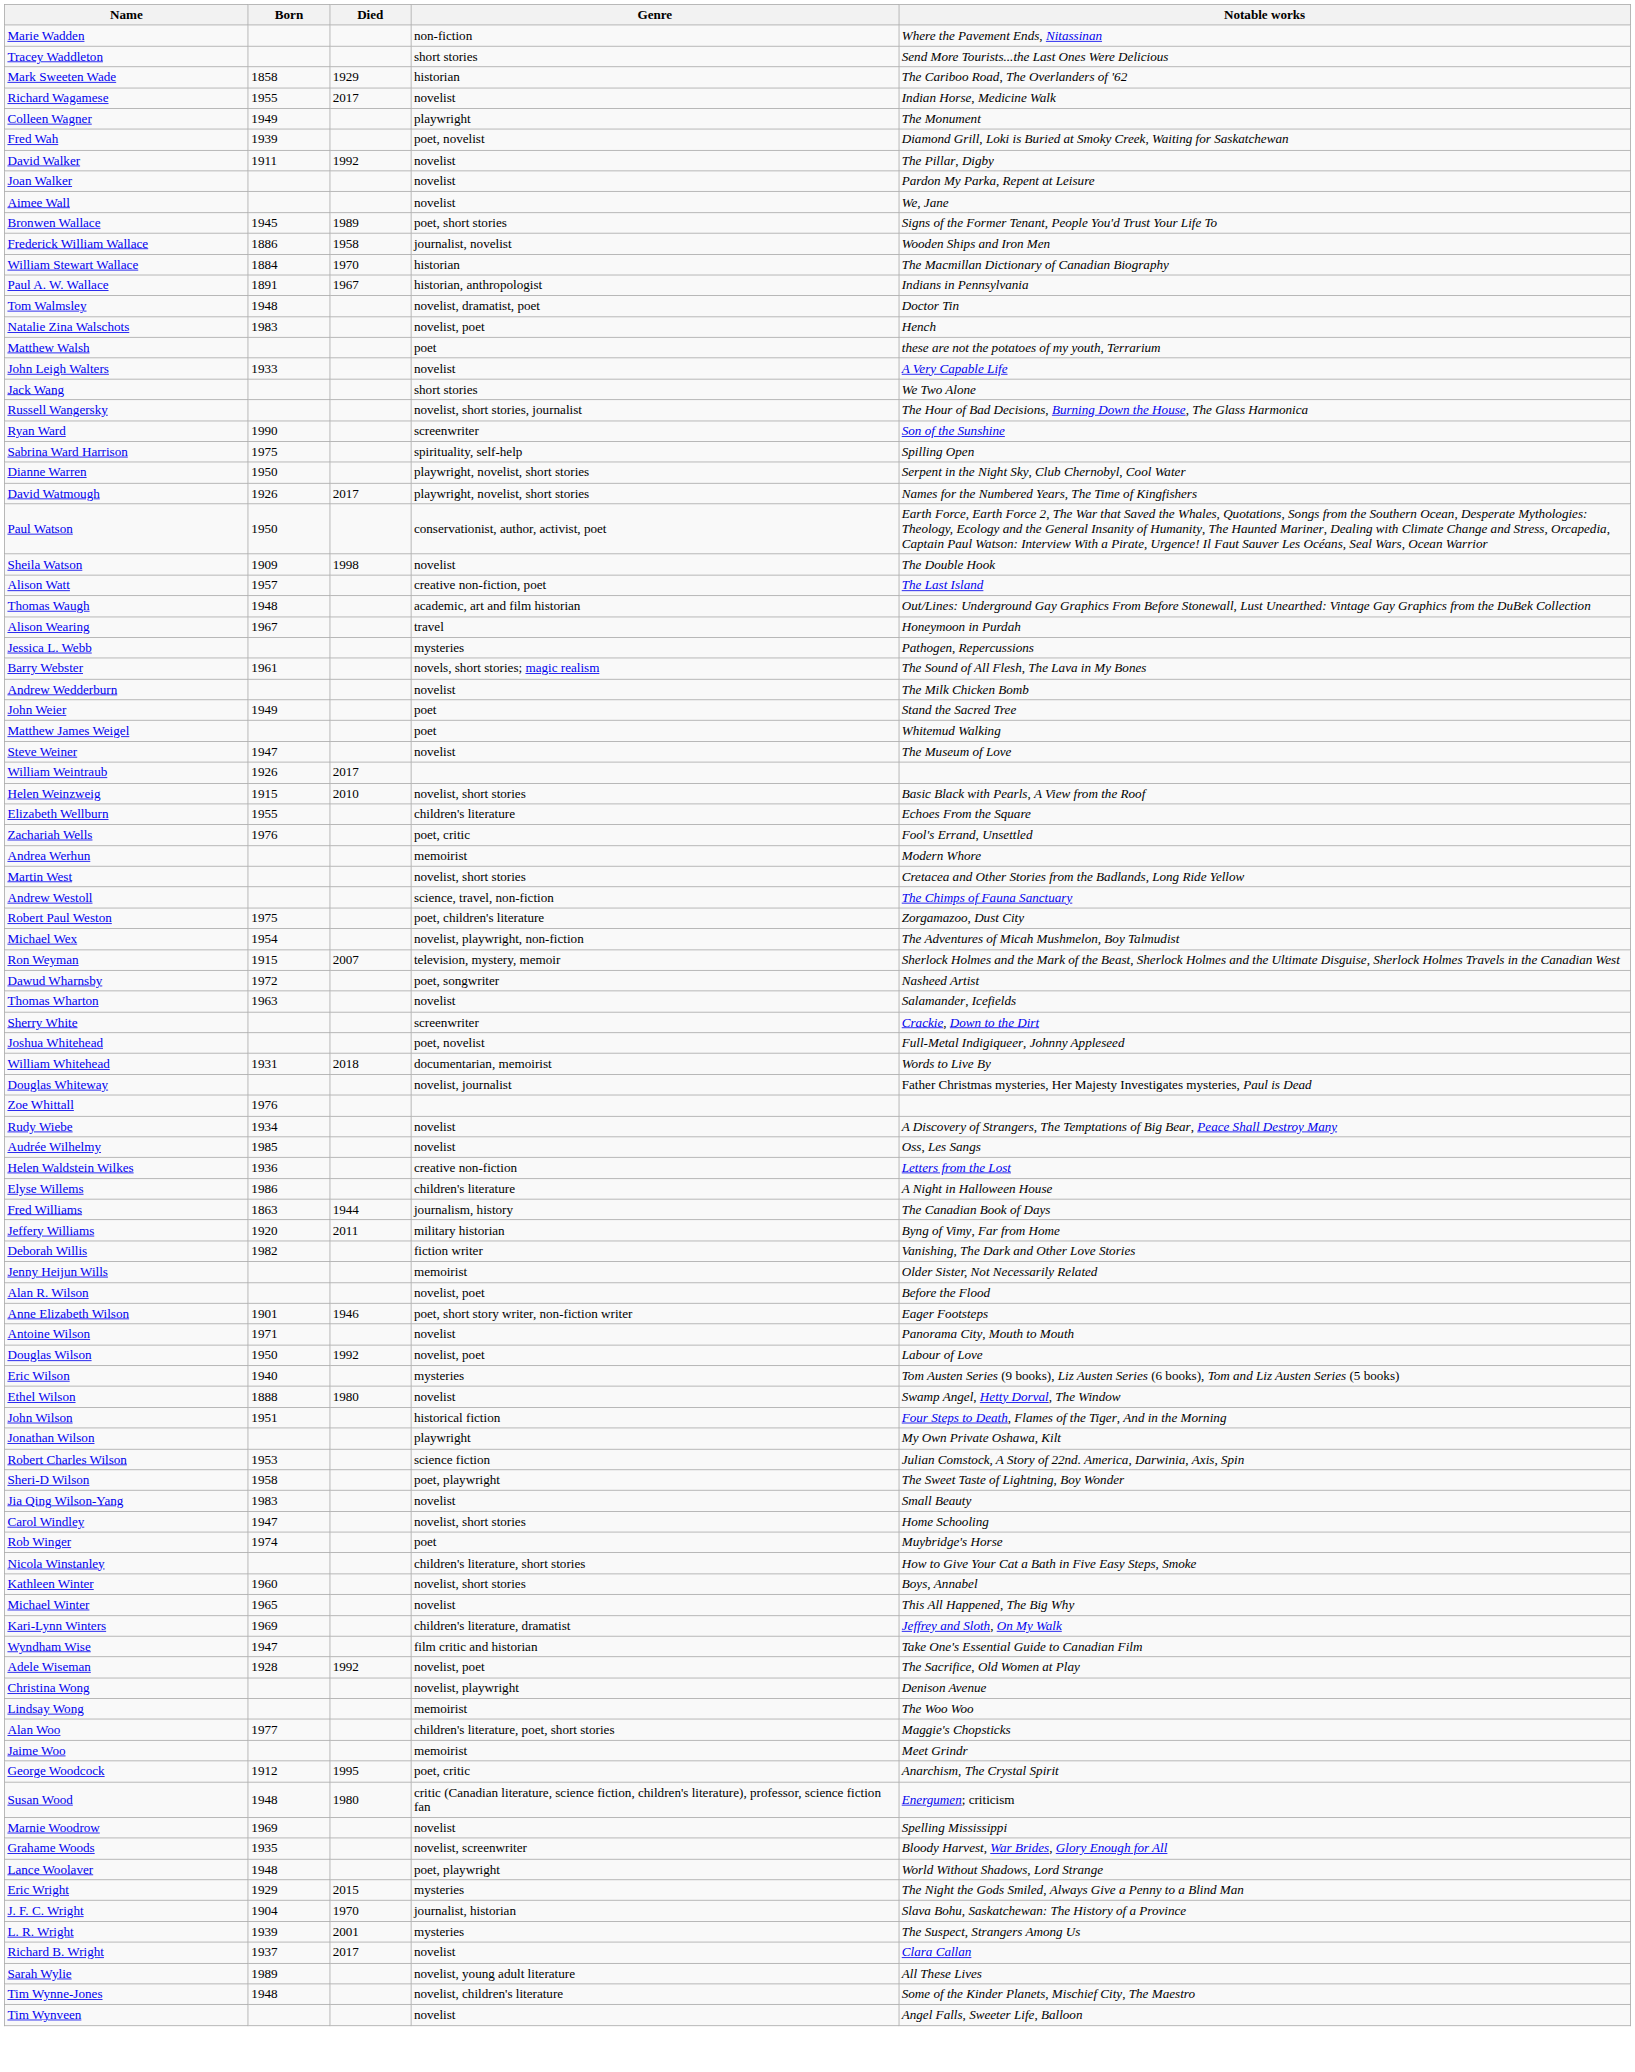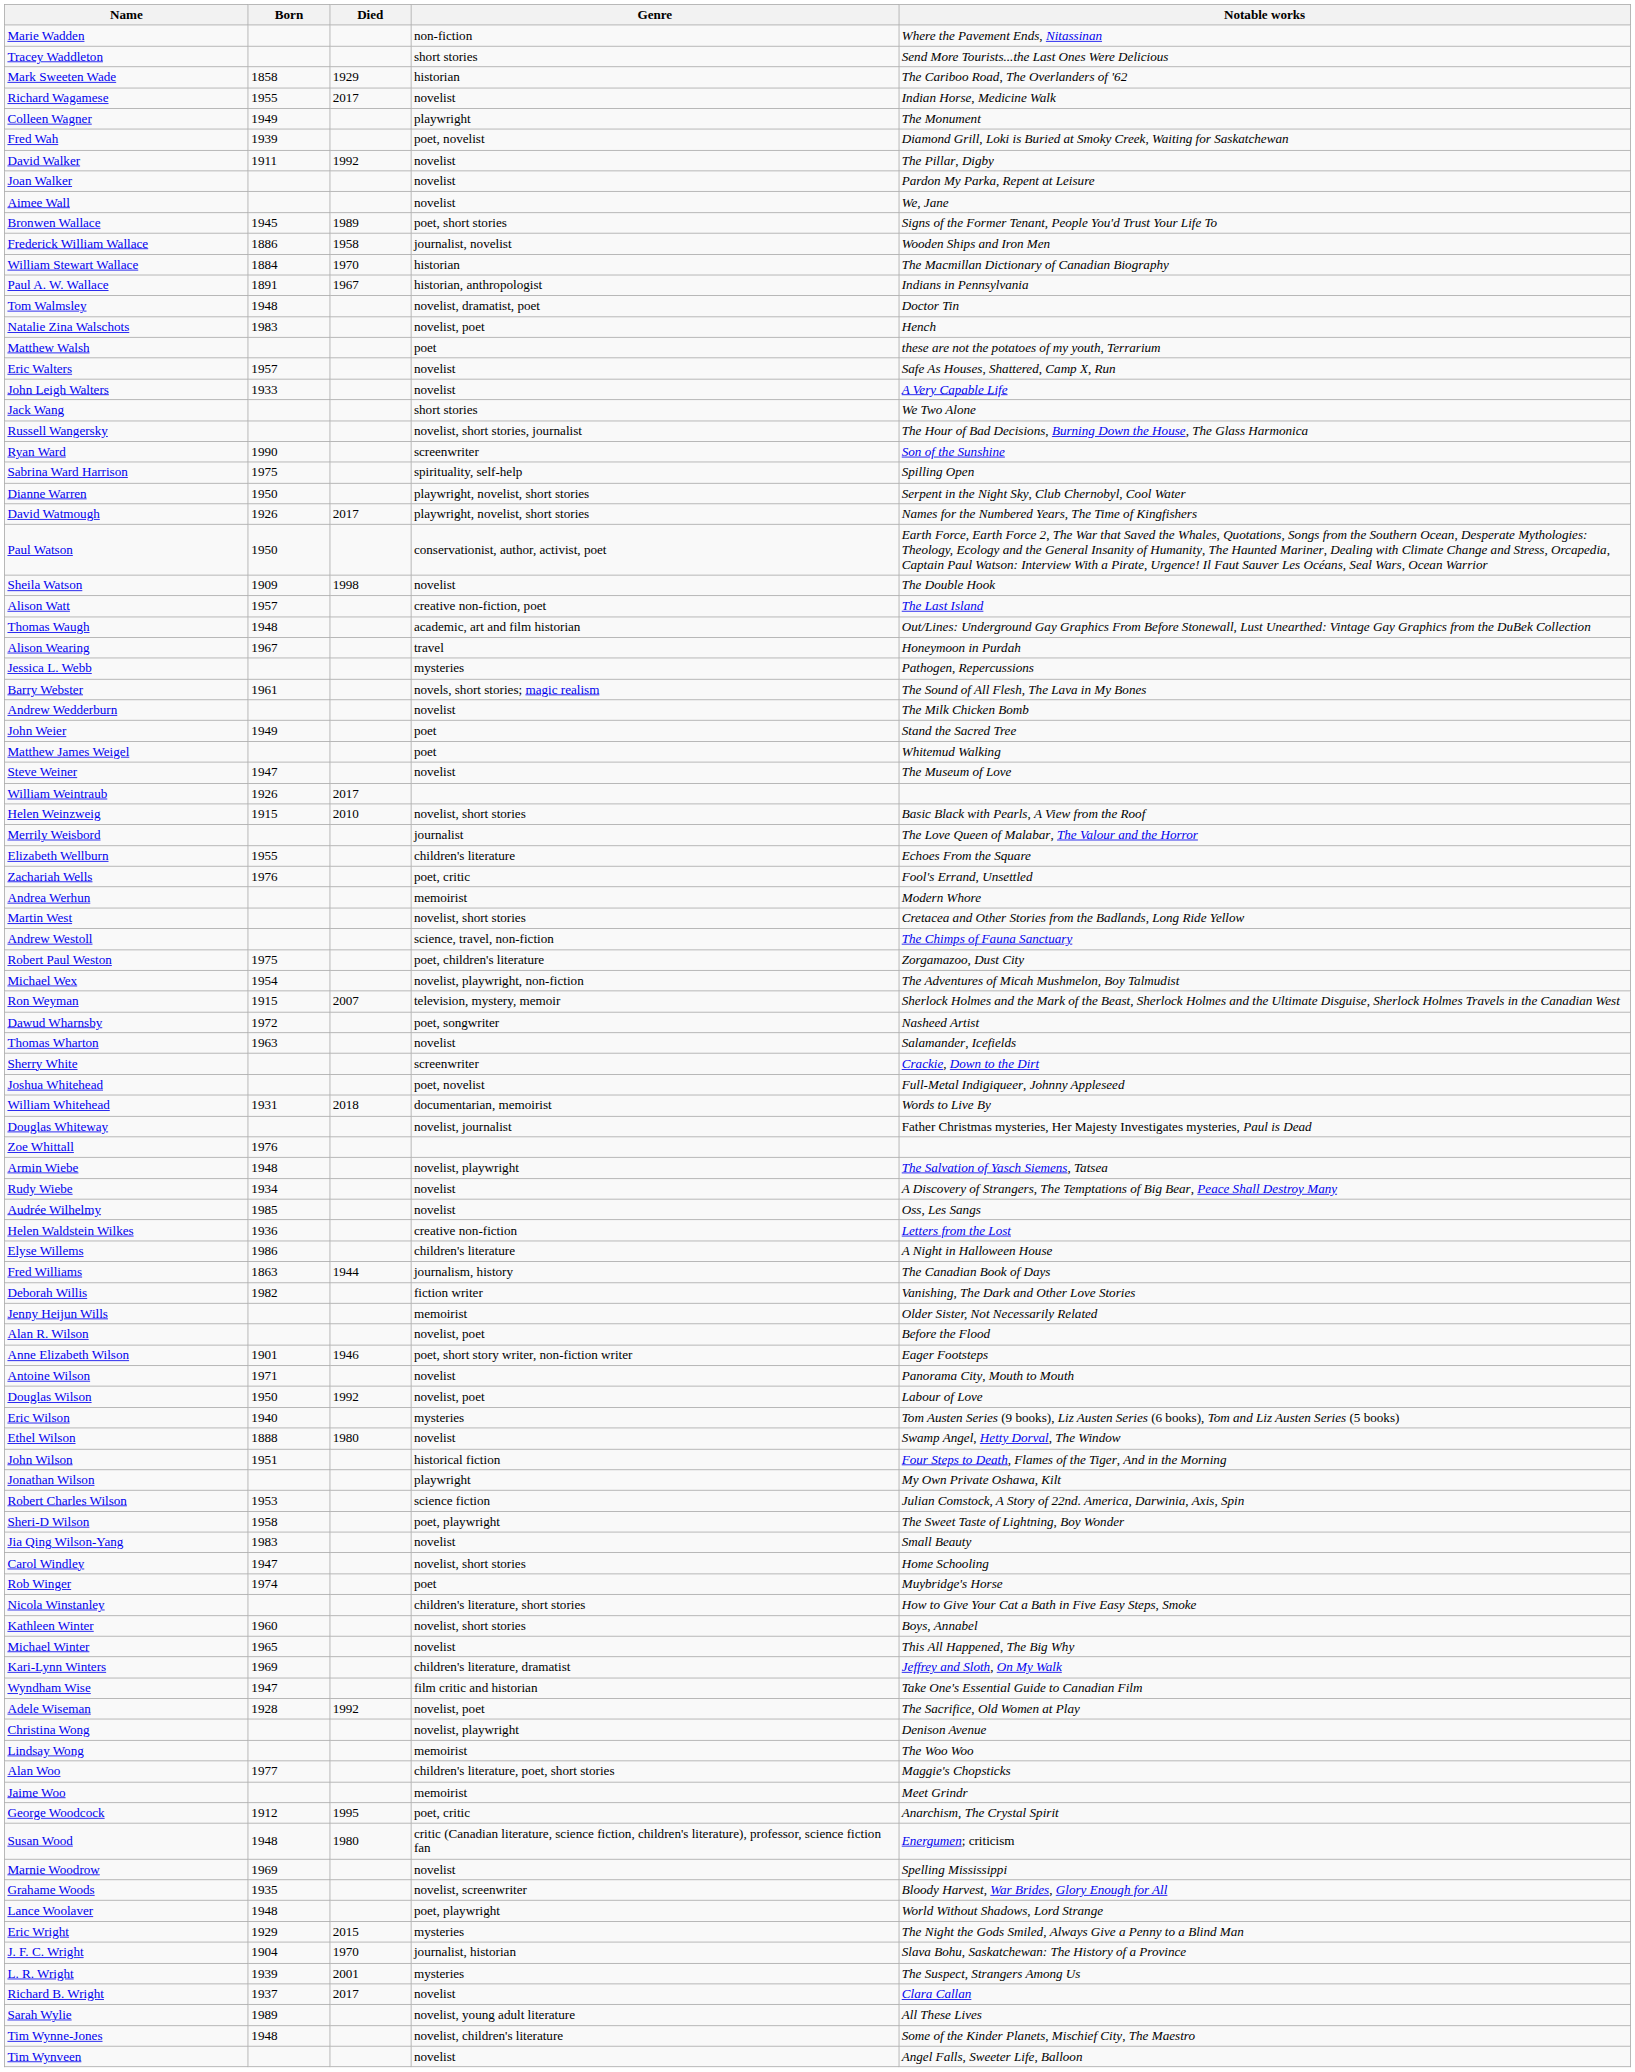+ row: Eric Walters | 1957 | novelist | Safe As Houses, Shattered, Camp X, Run
+ row: Merrily Weisbord | journalist | The Love Queen of Malabar, The Valour and the Horror
+ row: Armin Wiebe | 1948 | novelist, playwright | The Salvation of Yasch Siemens, Tatsea
- row: Jeffery Williams | 1920 | 2011 | military historian | Byng of Vimy, Far from Home
